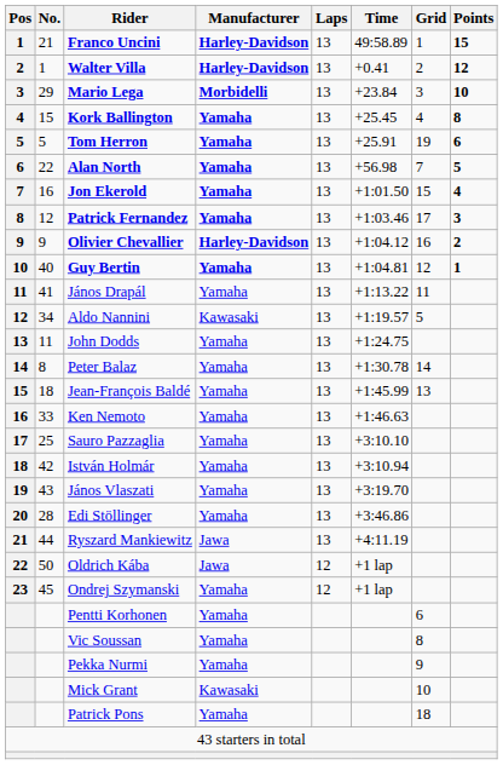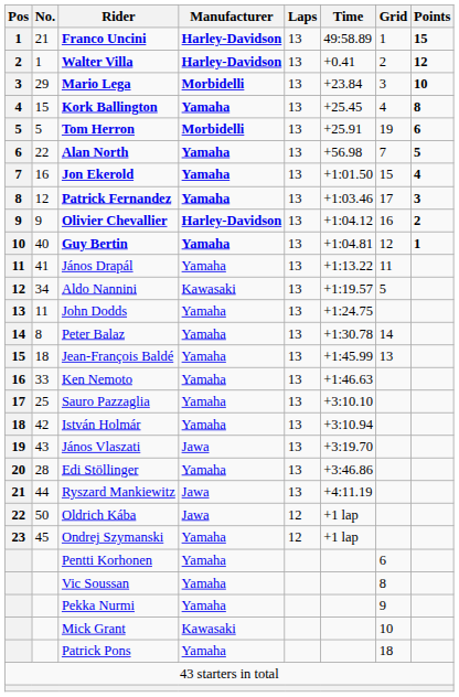Tom Herron | Manufacturer: Yamaha -> Morbidelli
János Vlaszati | Manufacturer: Yamaha -> Jawa
